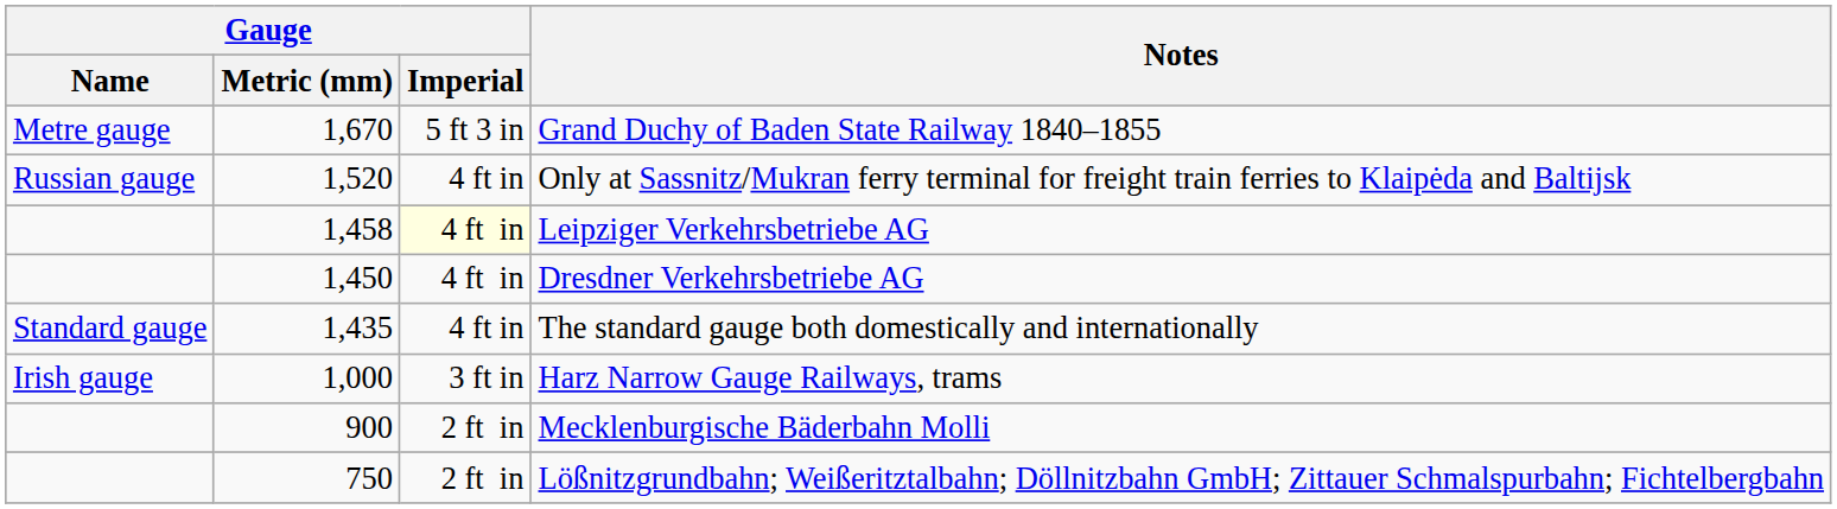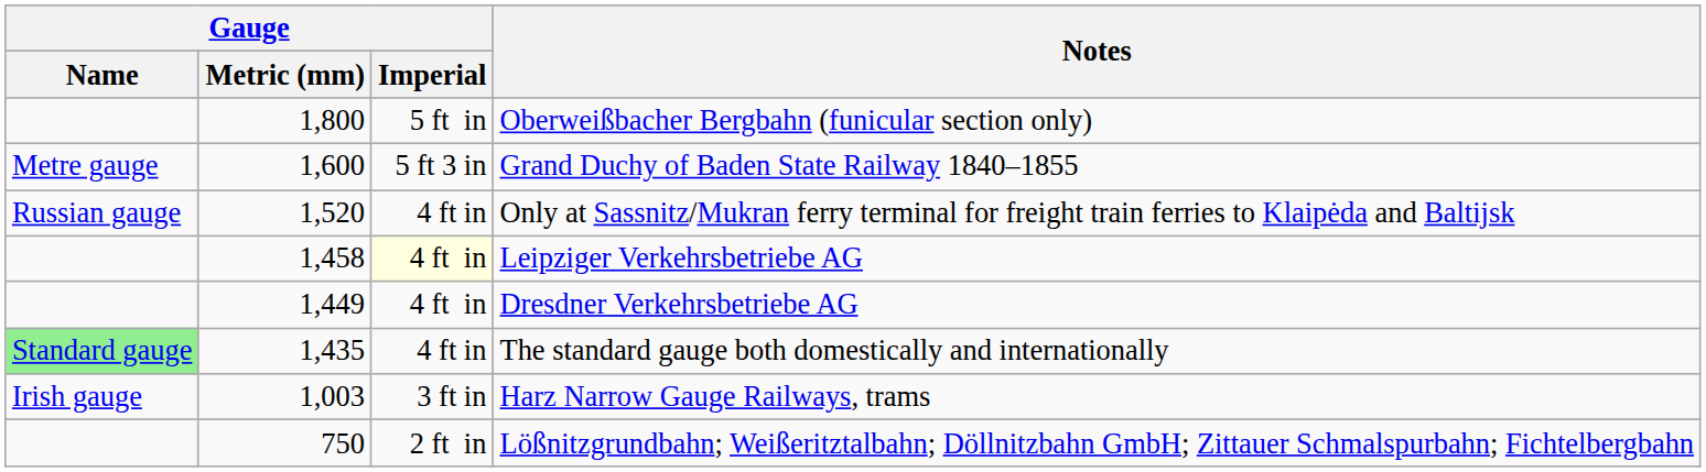+ row: 1,800 | 5 ft in | Oberweißbacher Bergbahn (funicular section only)
Grand Duchy of Baden State Railway 1840–1855 | Gauge / Metric (mm): 1,670 -> 1,600
Dresdner Verkehrsbetriebe AG | Gauge / Metric (mm): 1,450 -> 1,449
The standard gauge both domestically and internationally | Gauge / Name: no background -> lightgreen background
Harz Narrow Gauge Railways, trams | Gauge / Metric (mm): 1,000 -> 1,003
- row: 900 | 2 ft in | Mecklenburgische Bäderbahn Molli
